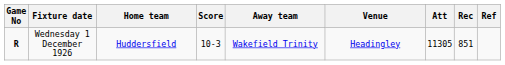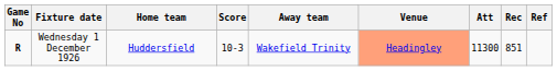Wednesday 1 December 1926 | Venue: no background -> lightsalmon background
Wednesday 1 December 1926 | Att: 11305 -> 11300
